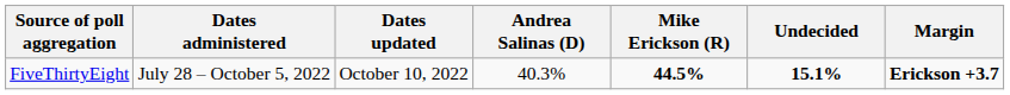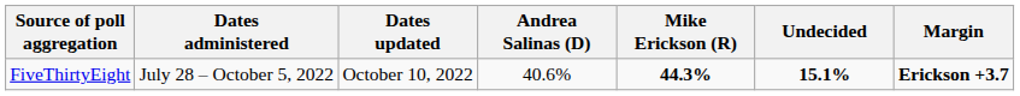FiveThirtyEight | Andrea Salinas (D): 40.3% -> 40.6%
FiveThirtyEight | Mike Erickson (R): 44.5% -> 44.3%
